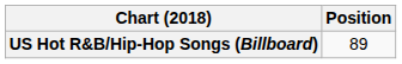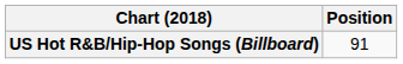US Hot R&B/Hip-Hop Songs (Billboard) | Position: 89 -> 91
